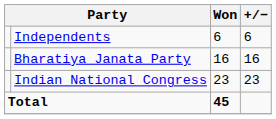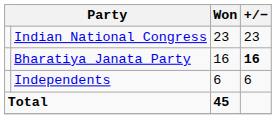rows swapped: Indian National Congress <-> Independents
Bharatiya Janata Party | +/−: normal -> bold
